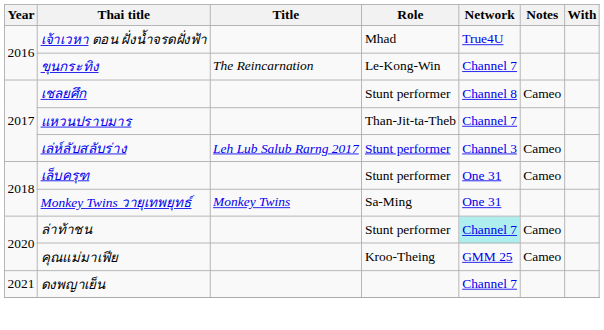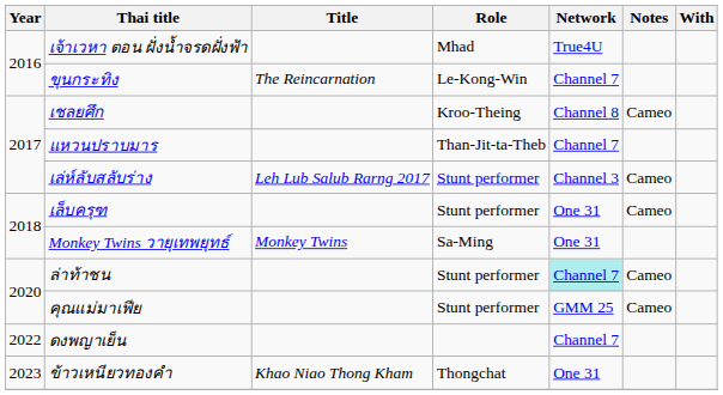เชลยศึก | Role: Stunt performer -> Kroo-Theing
คุณแม่มาเฟีย | Role: Kroo-Theing -> Stunt performer
ดงพญาเย็น | Year: 2021 -> 2022
+ row: 2023 | ข้าวเหนียวทองคำ | Khao Niao Thong Kham | Thongchat | One 31
